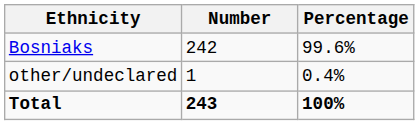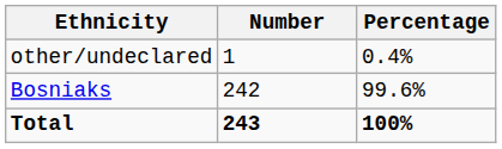rows swapped: Bosniaks <-> other/undeclared
